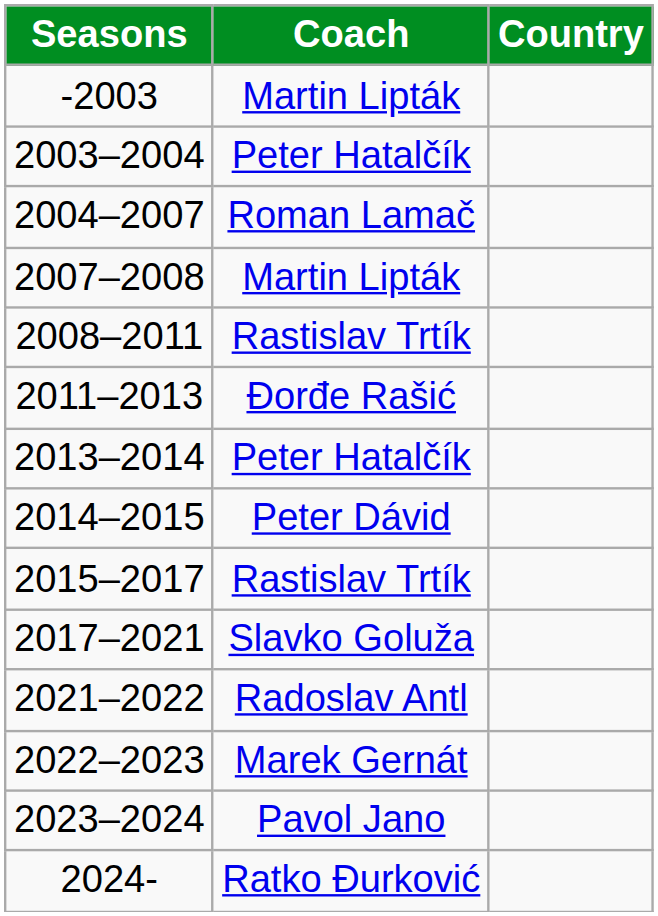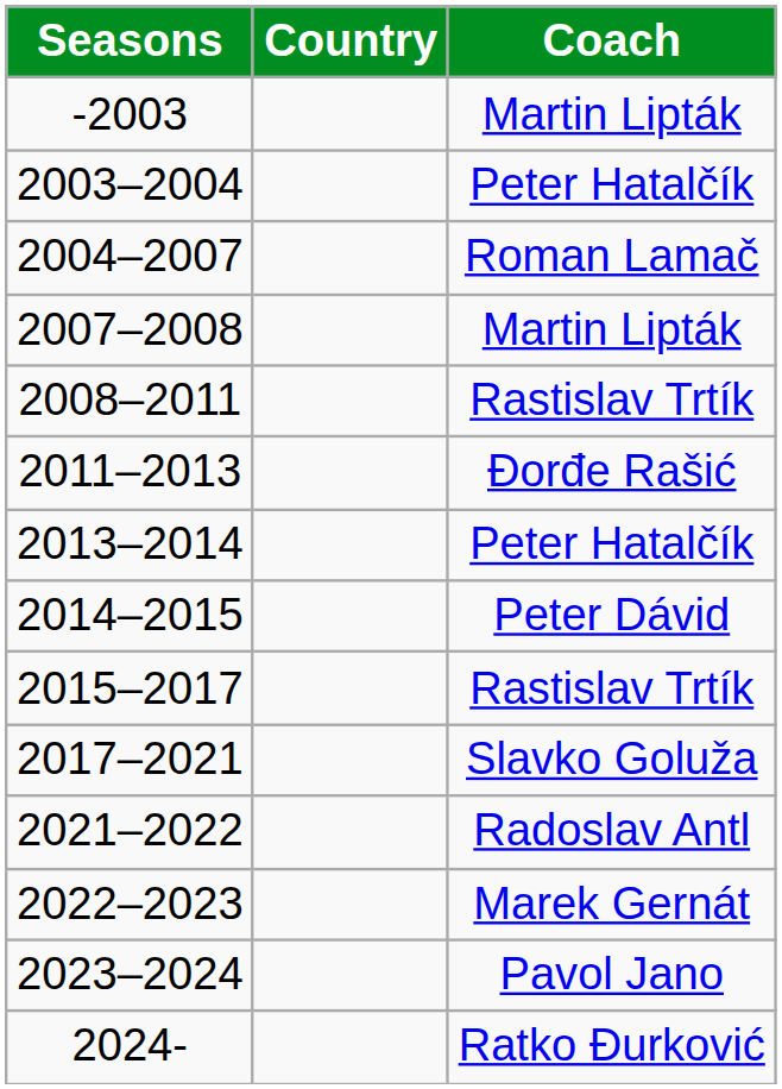columns swapped: Coach <-> Country
